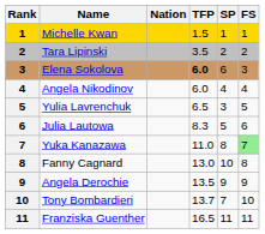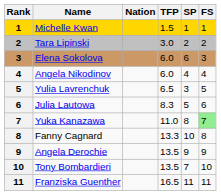Tara Lipinski | TFP: 3.5 -> 3.0
Elena Sokolova | TFP: bold -> normal
Fanny Cagnard | TFP: 13.0 -> 13.3
Tony Bombardieri | TFP: 13.7 -> 13.5
